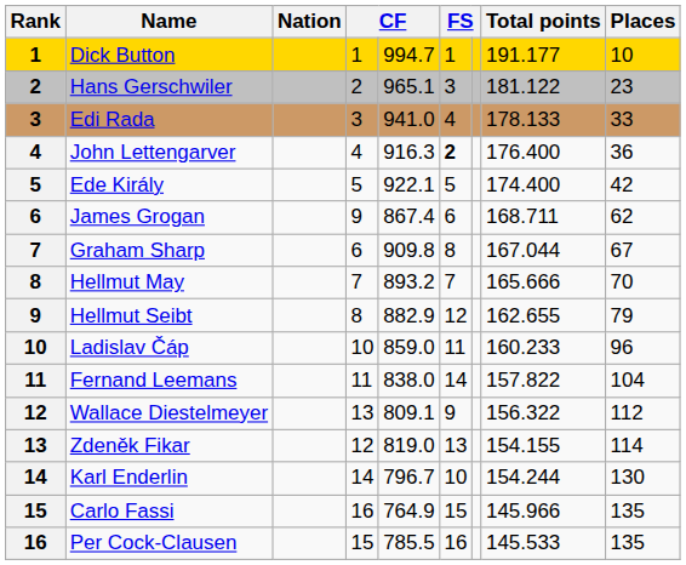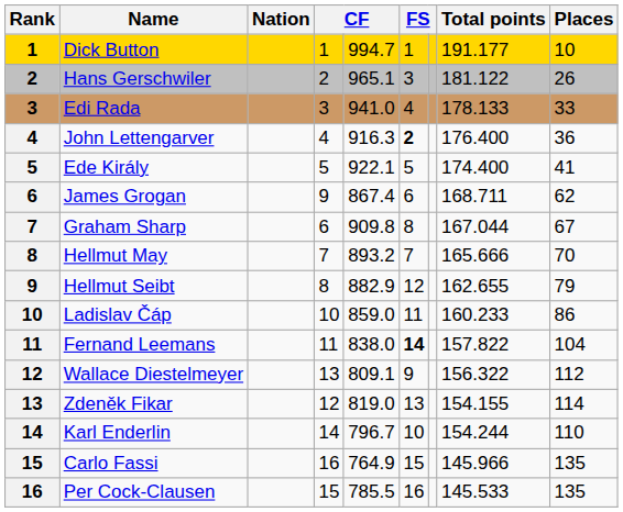Hans Gerschwiler | Places: 23 -> 26
Ede Király | Places: 42 -> 41
Ladislav Čáp | Places: 96 -> 86
Fernand Leemans | column 6: normal -> bold
Karl Enderlin | Places: 130 -> 110
